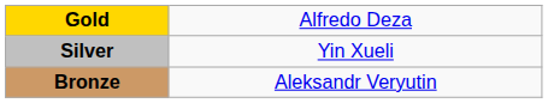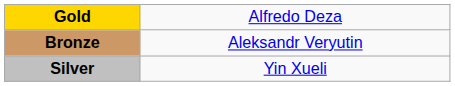rows swapped: Silver <-> Bronze
